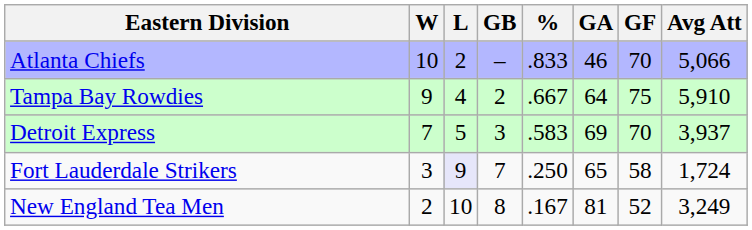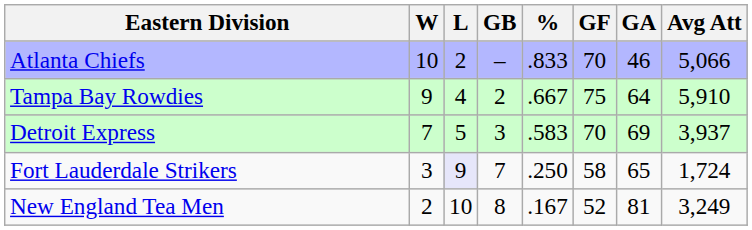columns swapped: GF <-> GA
